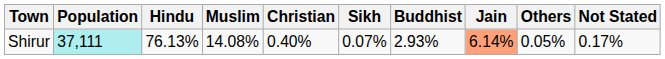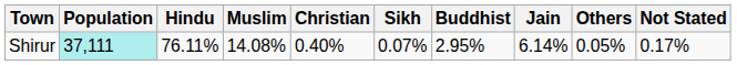Shirur | Hindu: 76.13% -> 76.11%
Shirur | Buddhist: 2.93% -> 2.95%
Shirur | Jain: lightsalmon background -> no background
